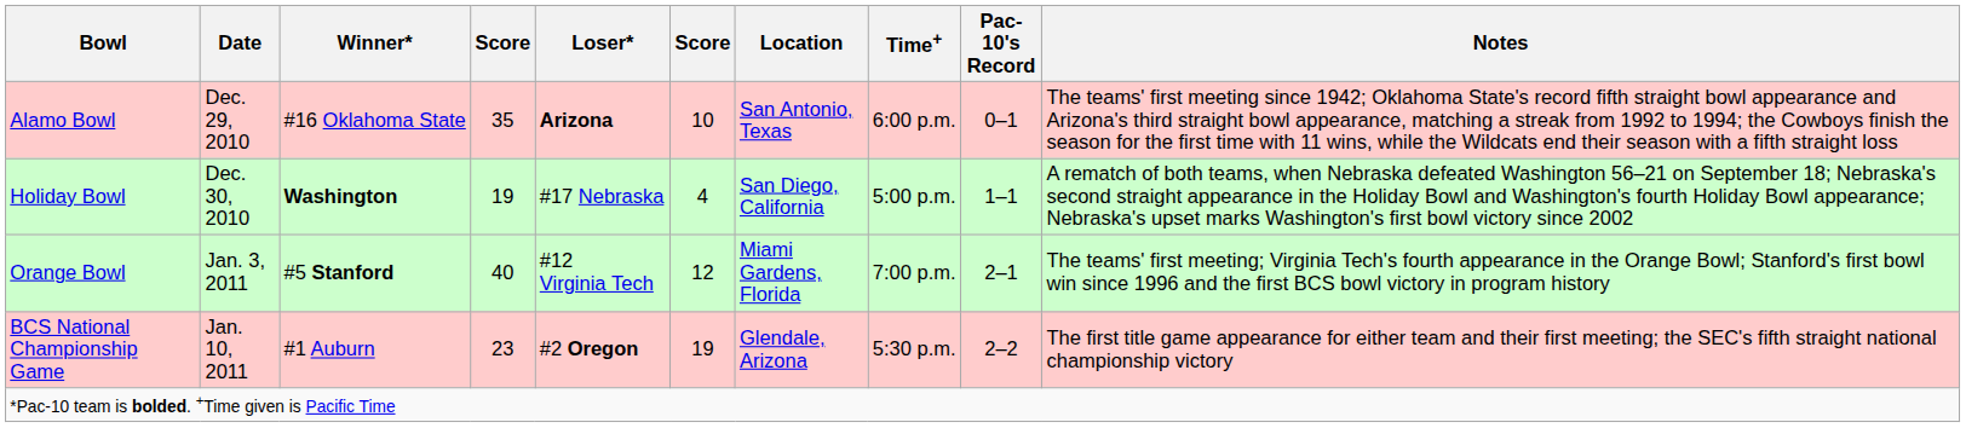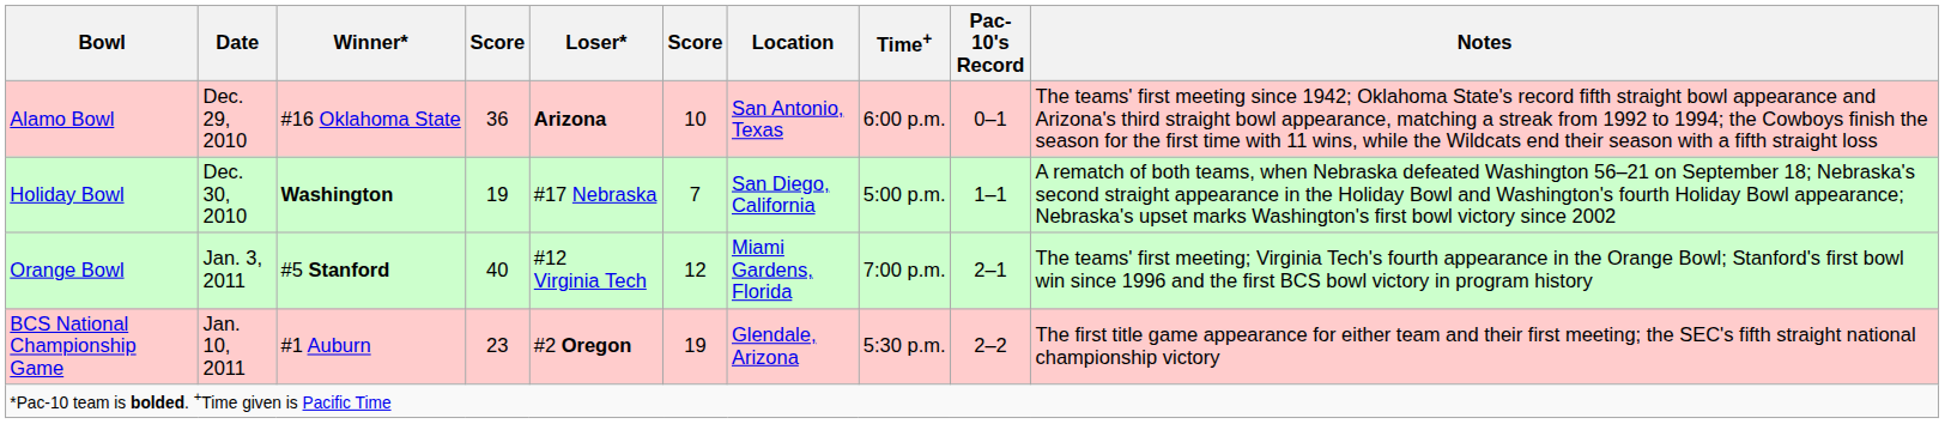Alamo Bowl | column 4: 35 -> 36
Holiday Bowl | column 6: 4 -> 7
